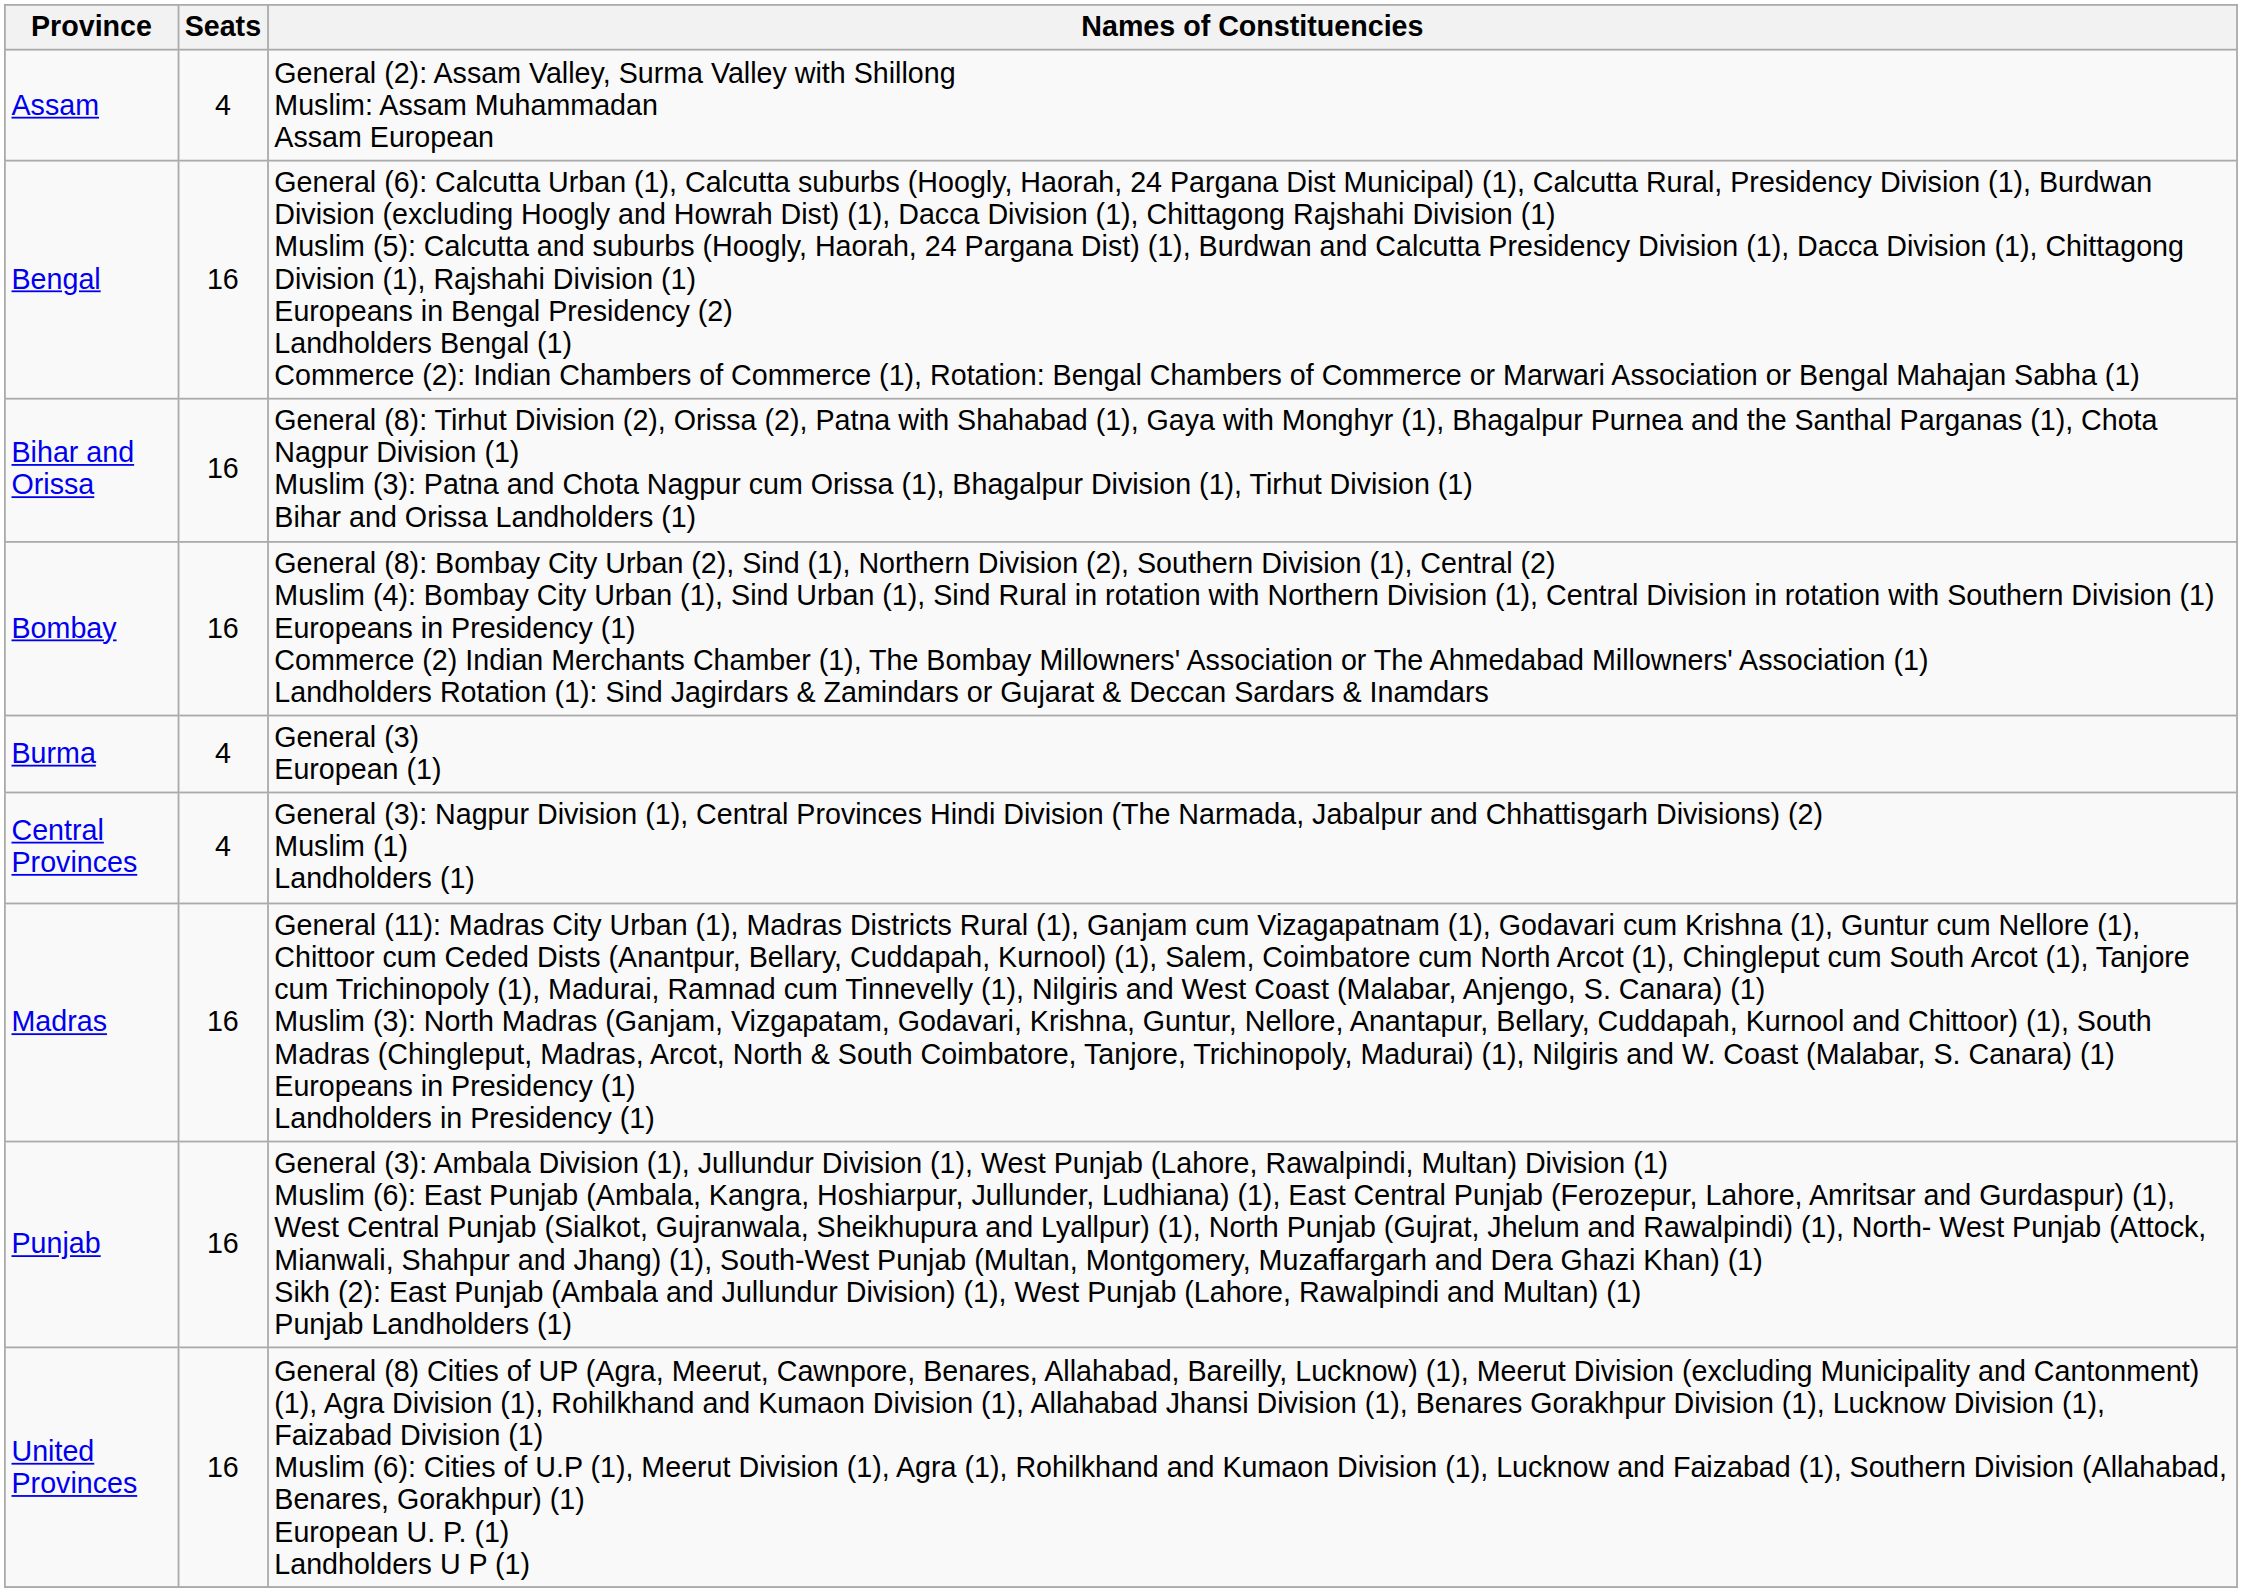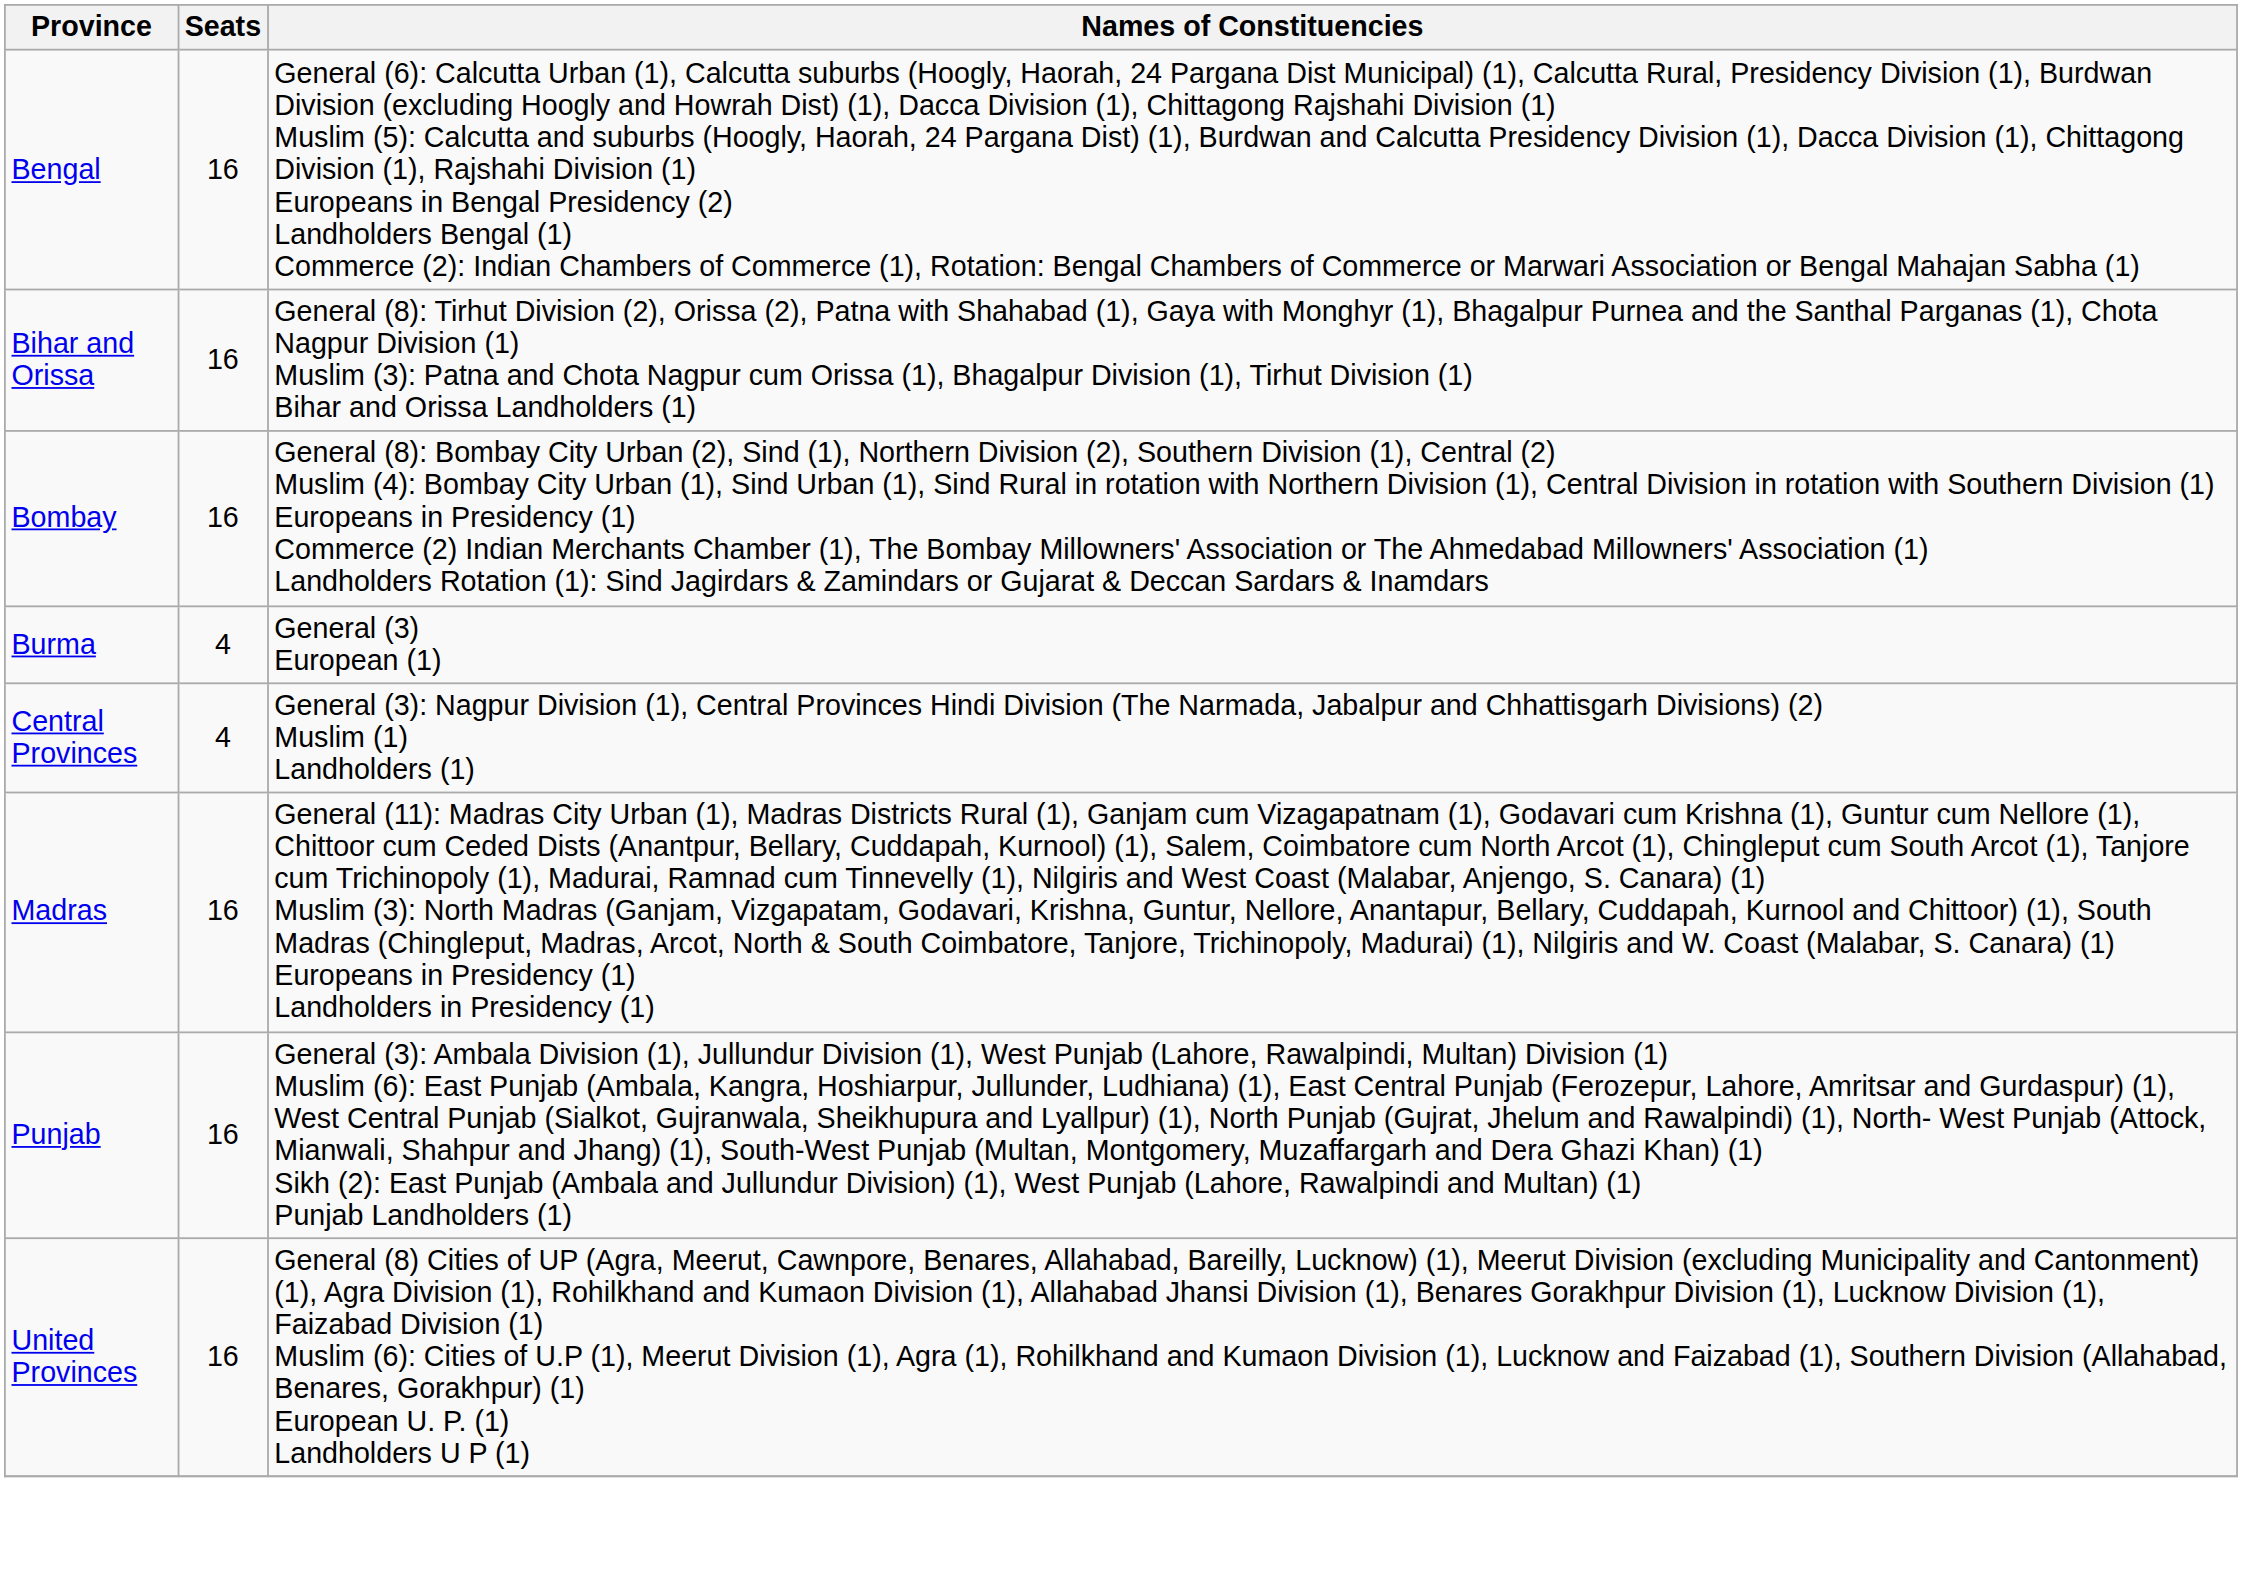- row: Assam | 4 | General (2): Assam Valley, Surma Valley with Shillong Muslim: Assam Muhammadan Assam European
